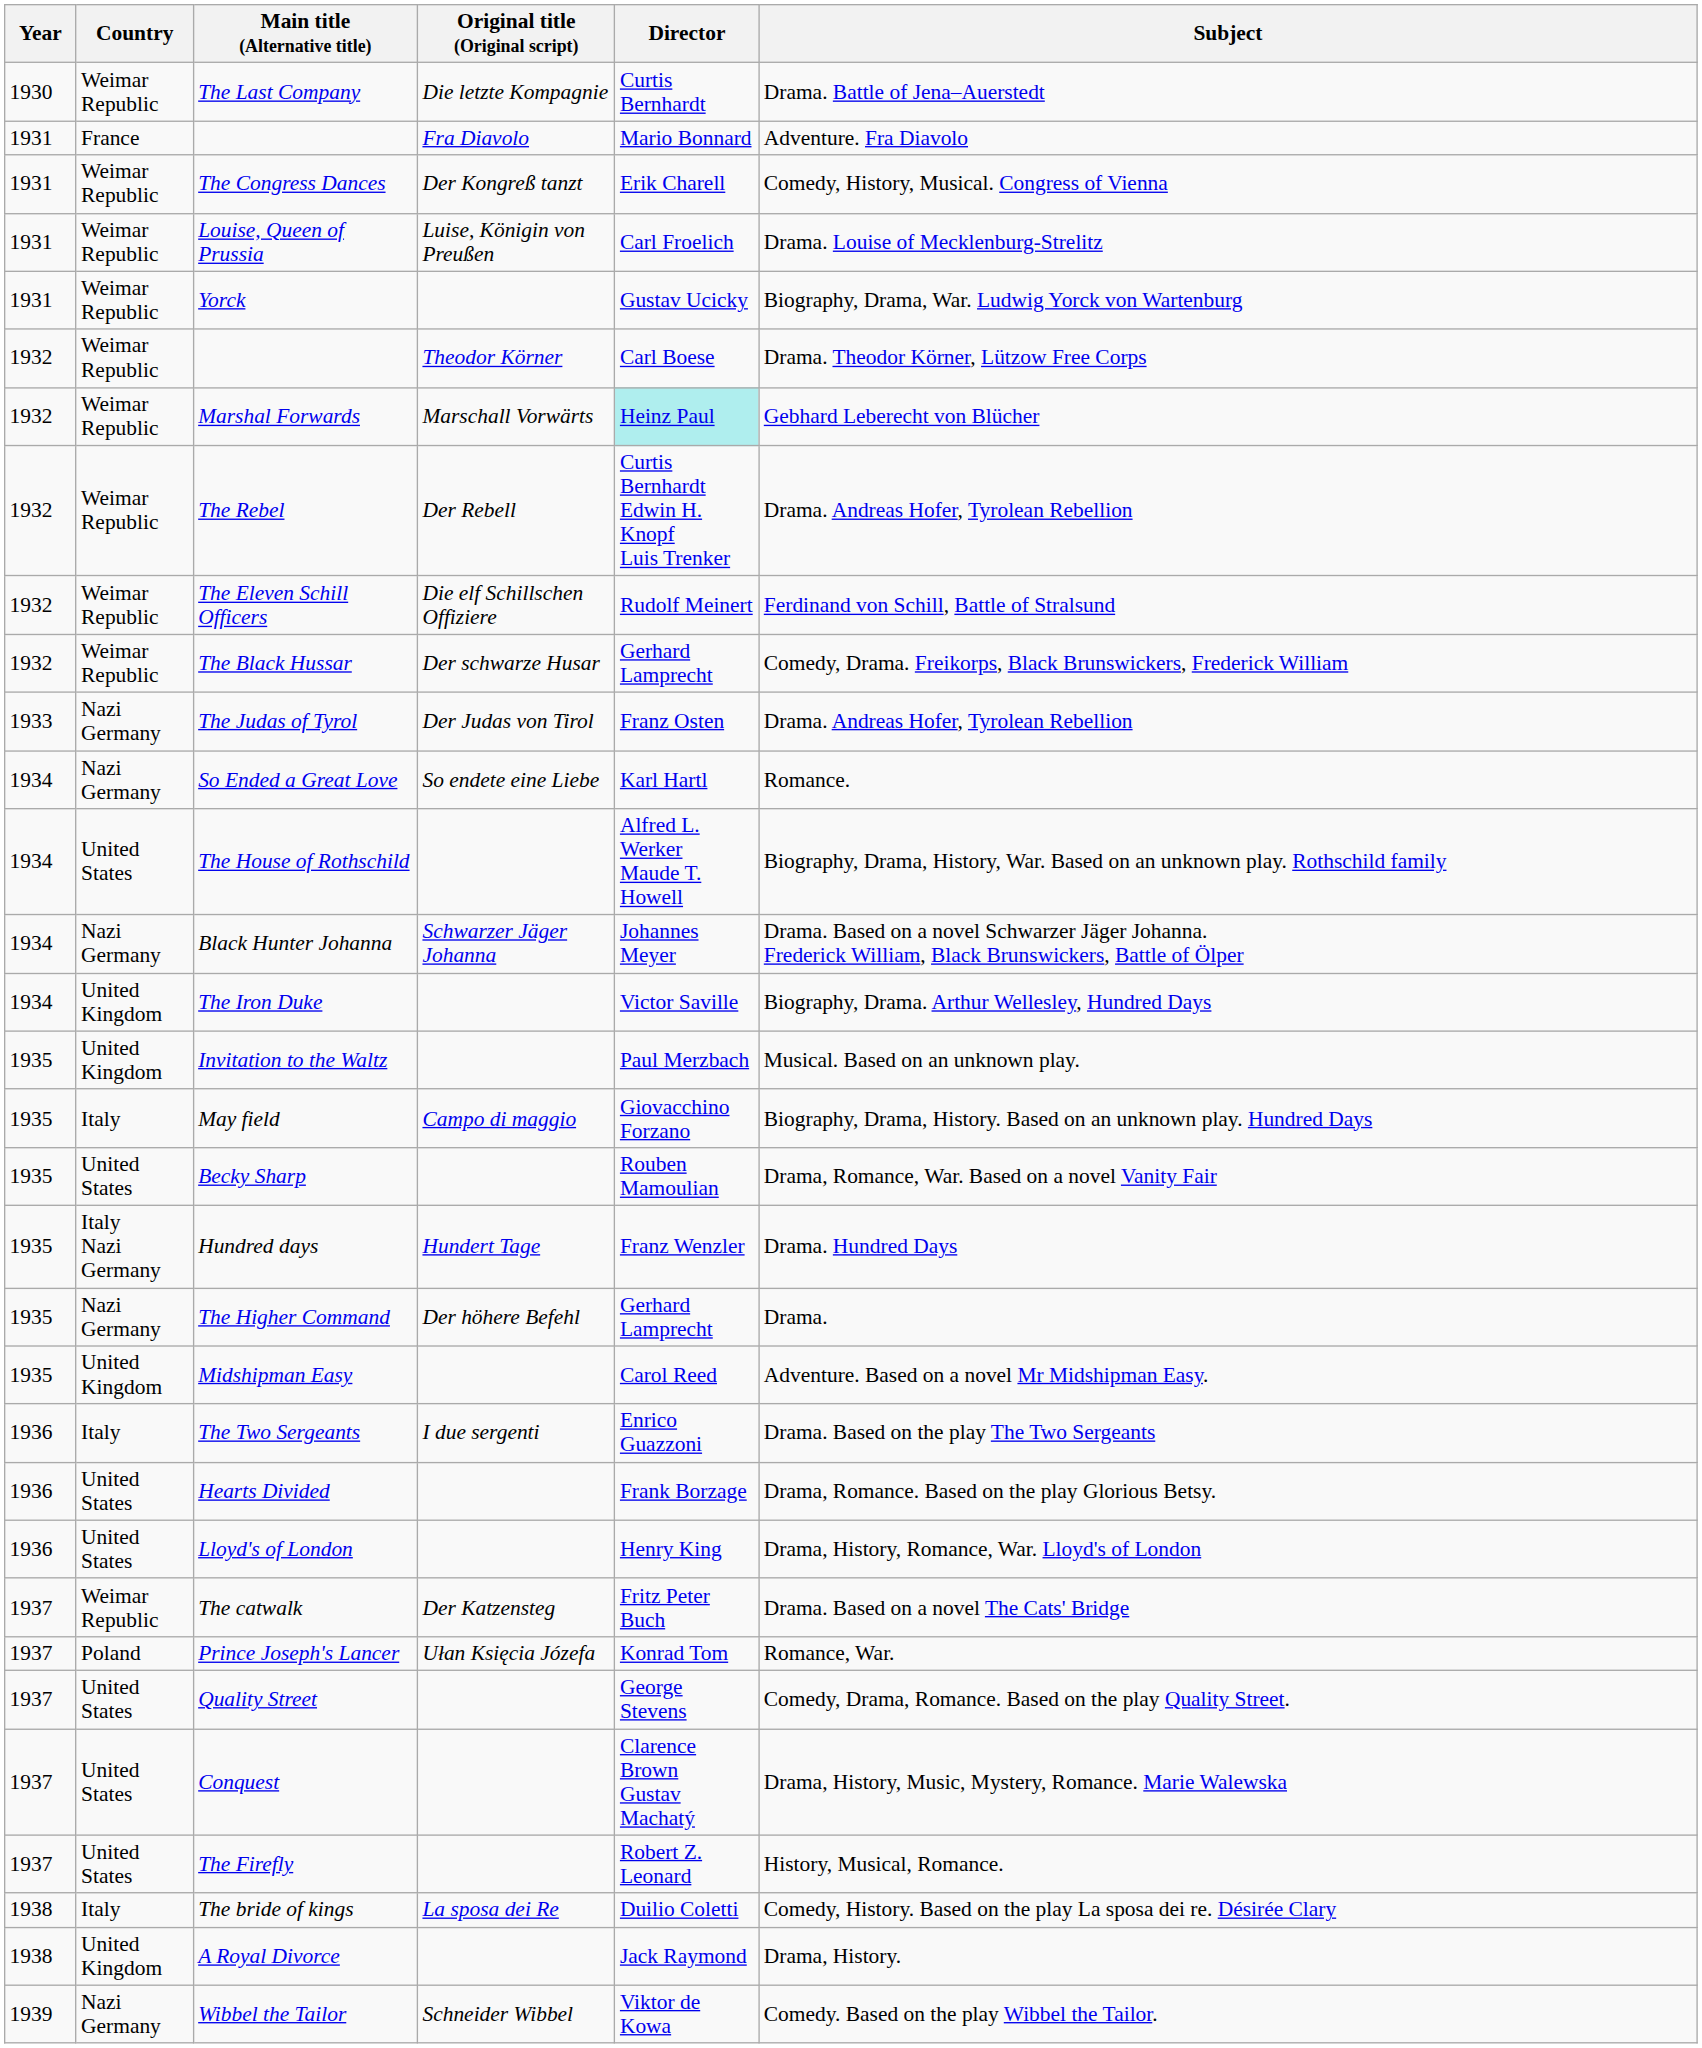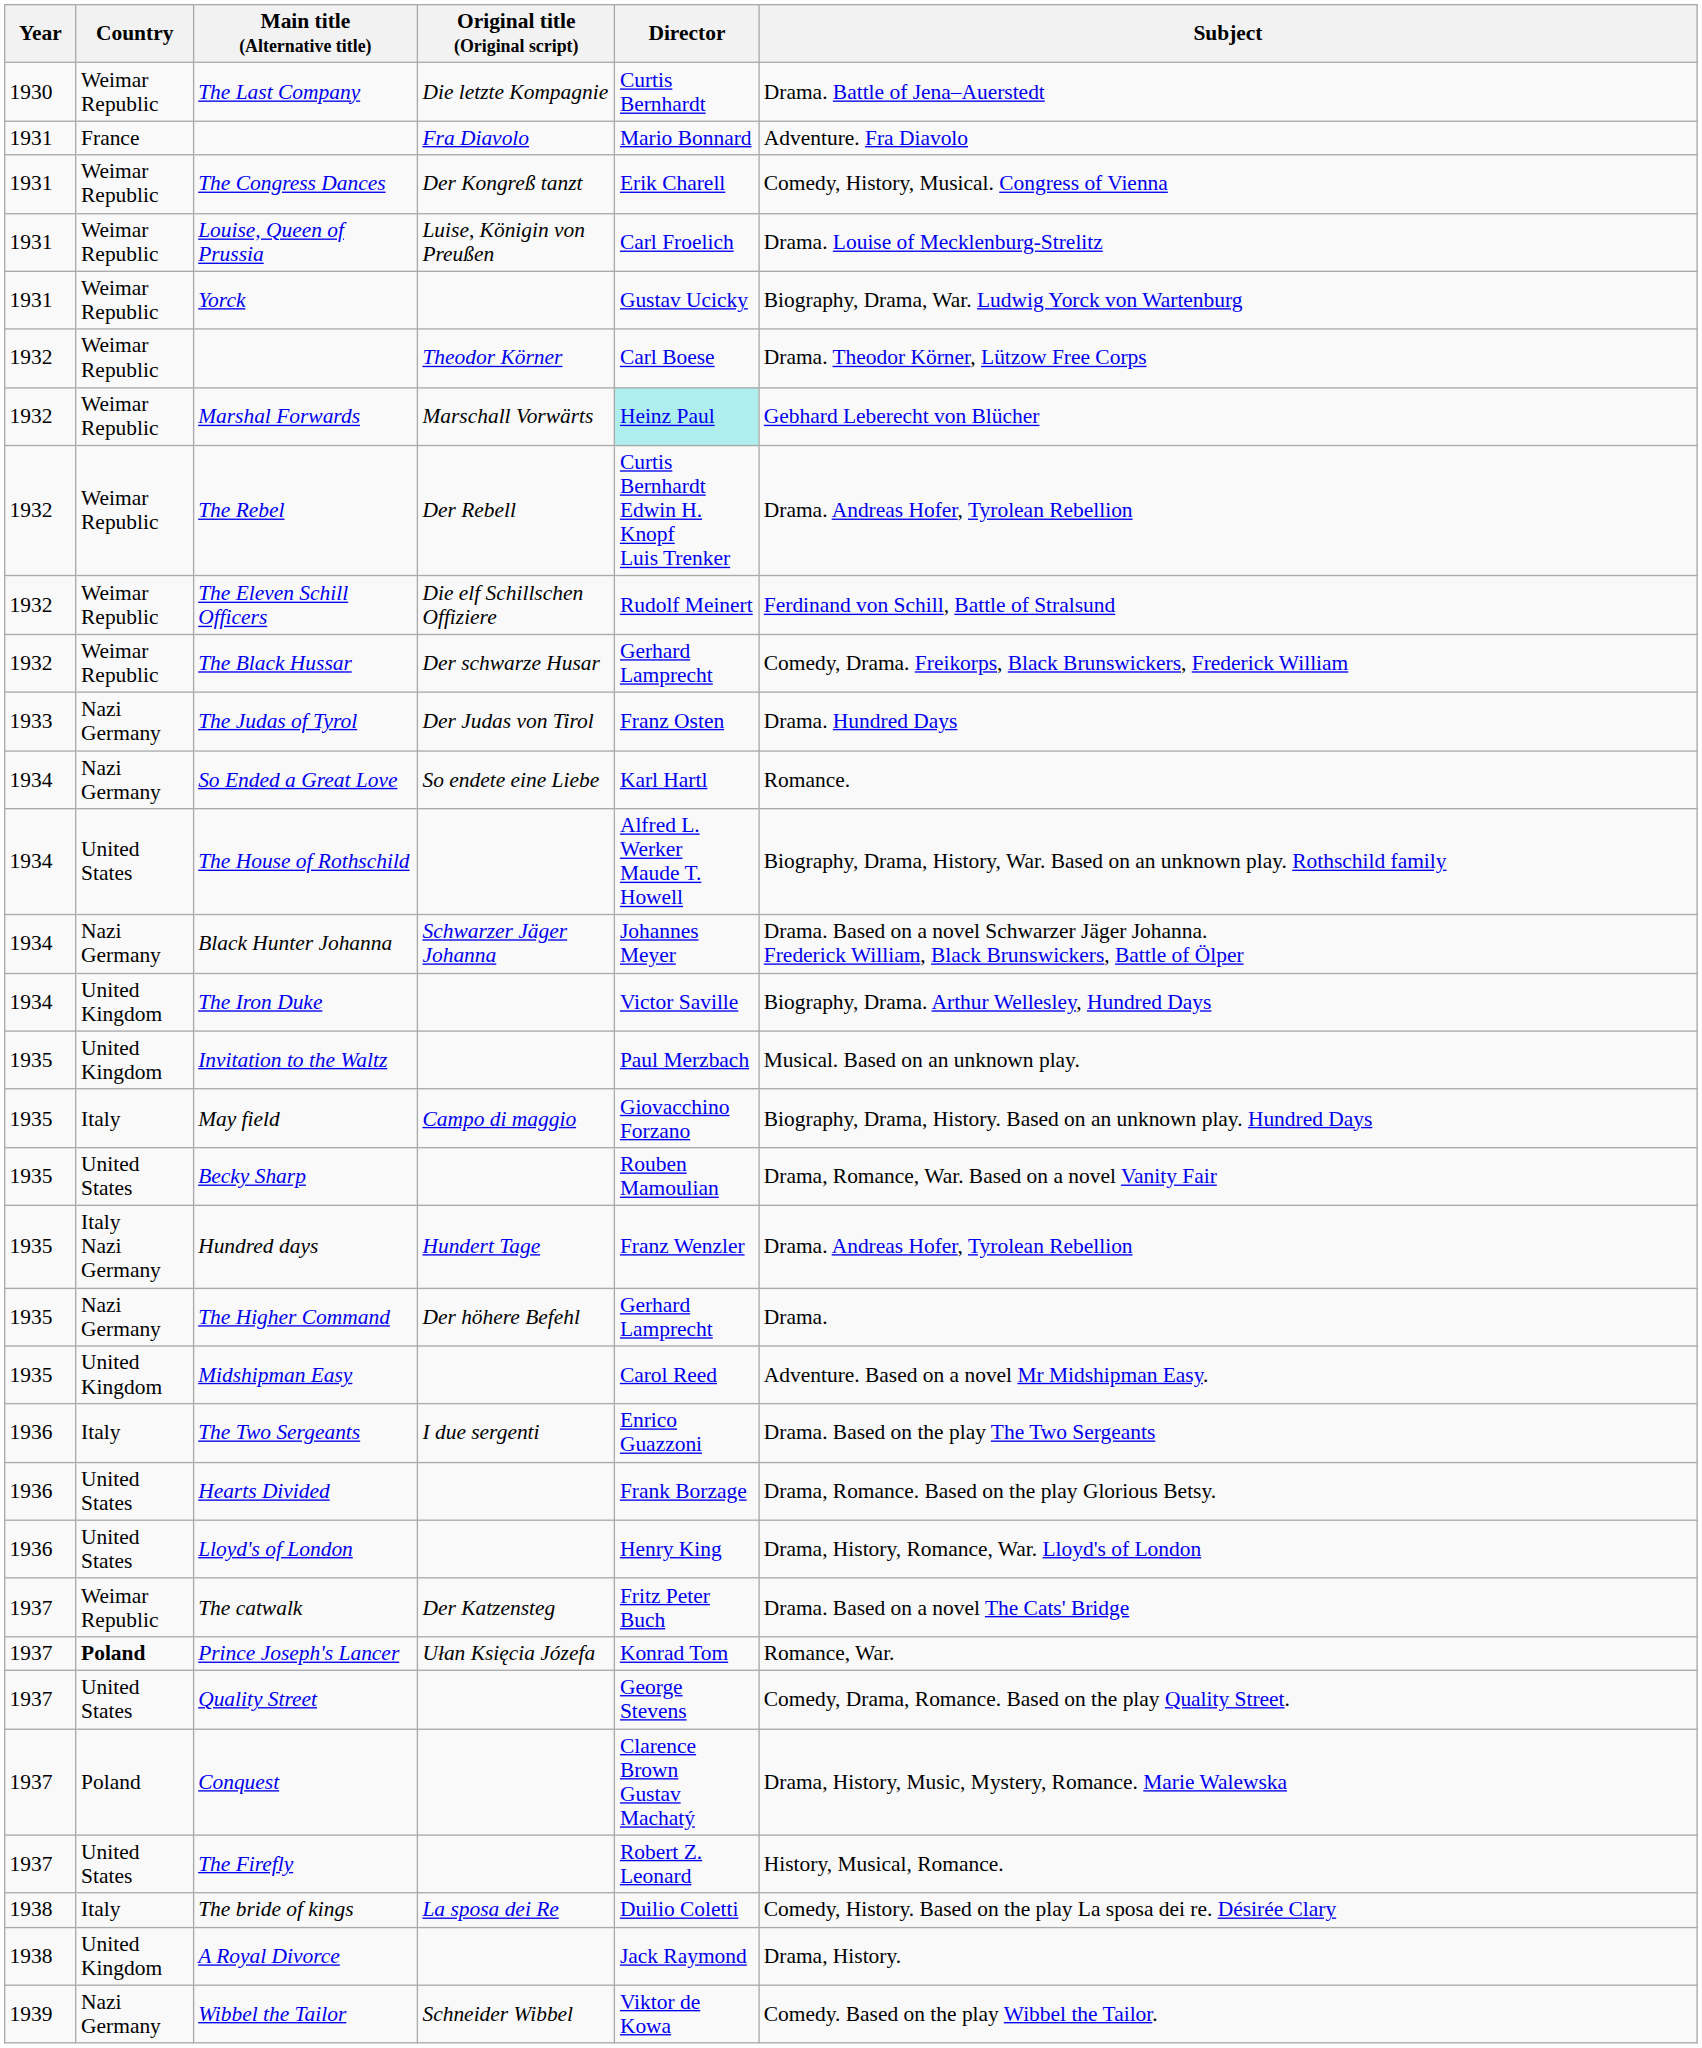The Judas of Tyrol | Subject: Drama. Andreas Hofer, Tyrolean Rebellion -> Drama. Hundred Days
Hundred days | Subject: Drama. Hundred Days -> Drama. Andreas Hofer, Tyrolean Rebellion
Prince Joseph's Lancer | Country: normal -> bold
Conquest | Country: United States -> Poland
